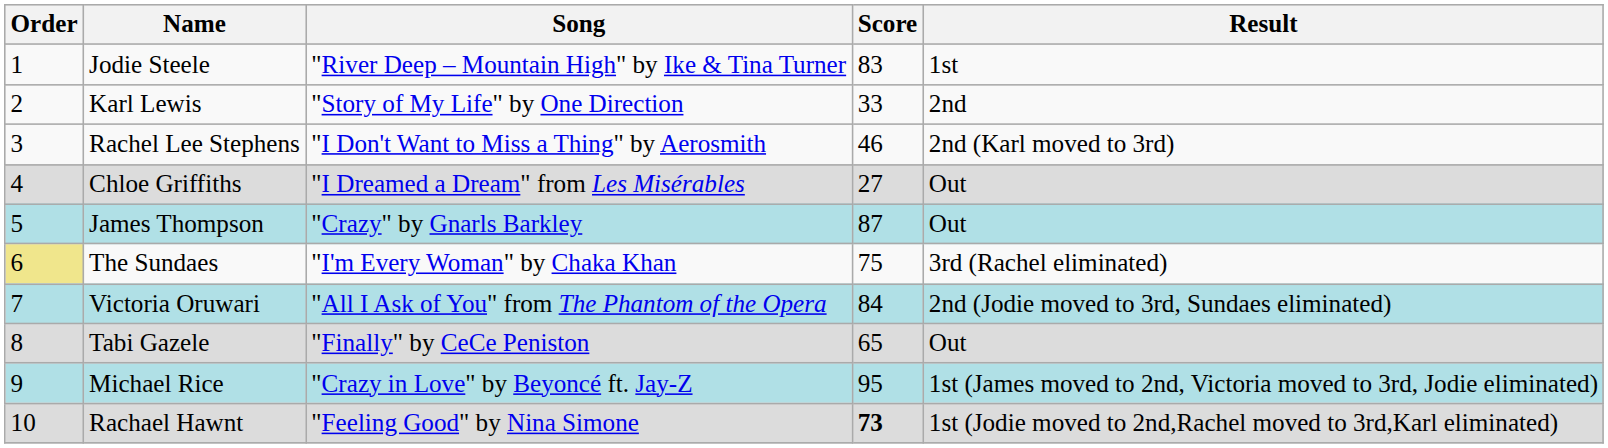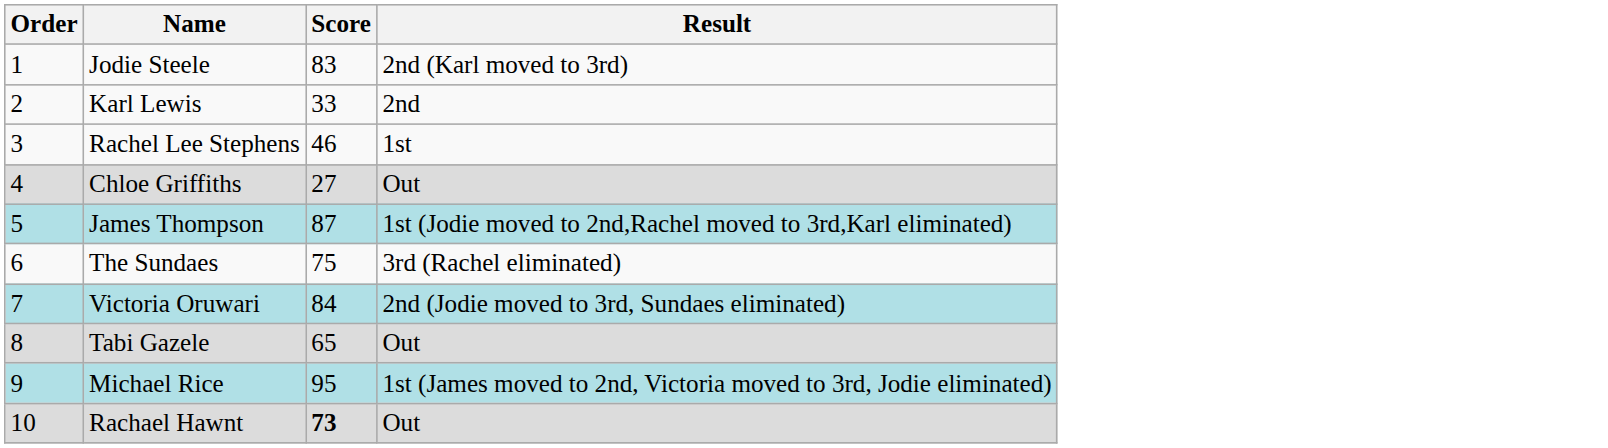- column: Song | "River Deep – Mountain High" by Ike & Tina Turner | "Story of My Life" by One Direction | "I Don't Want to Miss a Thing" by Aerosmith | "I Dreamed a Dream" from Les Misérables | "Crazy" by Gnarls Barkley | "I'm Every Woman" by Chaka Khan | "All I Ask of You" from The Phantom of the Opera | "Finally" by CeCe Peniston | "Crazy in Love" by Beyoncé ft. Jay-Z | "Feeling Good" by Nina Simone
Jodie Steele | Result: 1st -> 2nd (Karl moved to 3rd)
Rachel Lee Stephens | Result: 2nd (Karl moved to 3rd) -> 1st
James Thompson | Result: Out -> 1st (Jodie moved to 2nd,Rachel moved to 3rd,Karl eliminated)
The Sundaes | Order: khaki background -> no background
Rachael Hawnt | Result: 1st (Jodie moved to 2nd,Rachel moved to 3rd,Karl eliminated) -> Out
